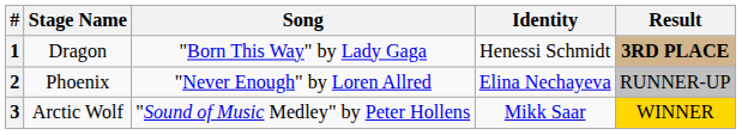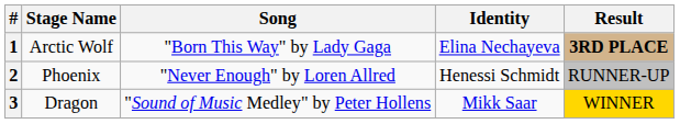1 | Stage Name: Dragon -> Arctic Wolf
1 | Identity: Henessi Schmidt -> Elina Nechayeva
2 | Identity: Elina Nechayeva -> Henessi Schmidt
3 | Stage Name: Arctic Wolf -> Dragon
